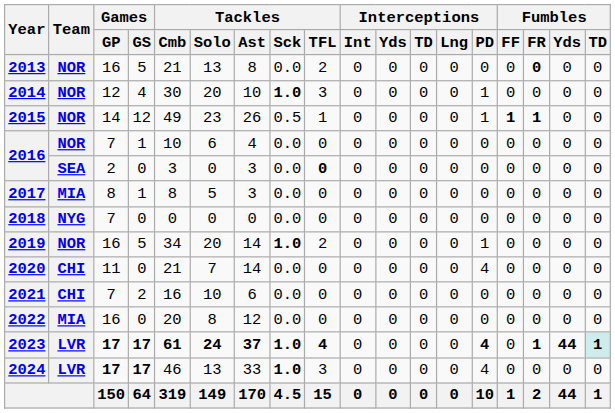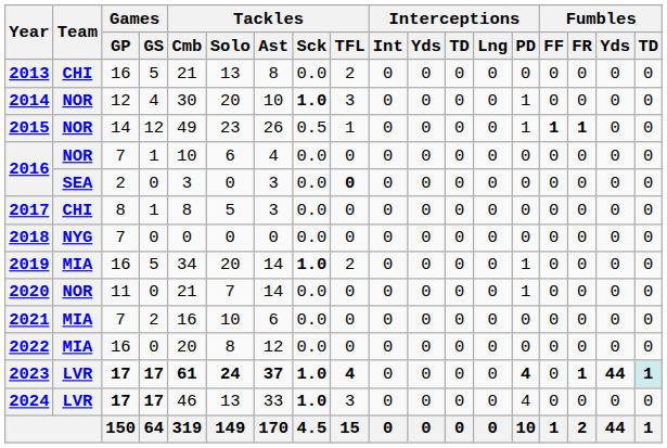2013 | Team: NOR -> CHI
2013 | Fumbles / FR: bold -> normal
2017 | Team: MIA -> CHI
2019 | Team: NOR -> MIA
2020 | Team: CHI -> NOR
2020 | Interceptions / PD: 4 -> 1
2021 | Team: CHI -> MIA
